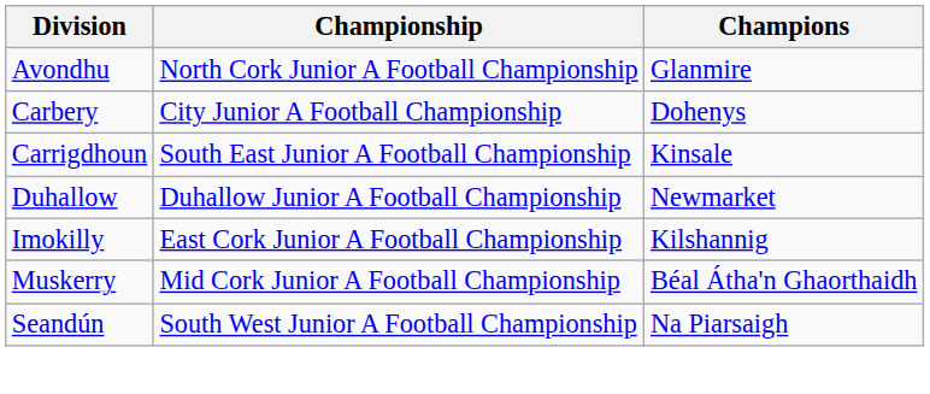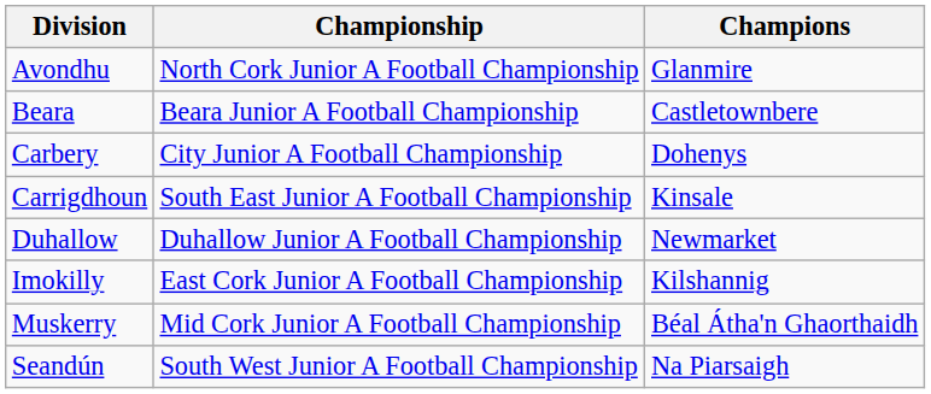+ row: Beara | Beara Junior A Football Championship | Castletownbere
